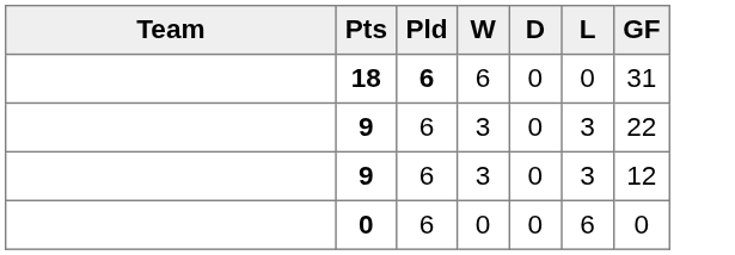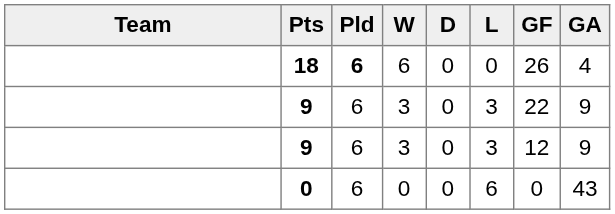+ column: GA | 4 | 9 | 9 | 43
18 | GF: 31 -> 26
